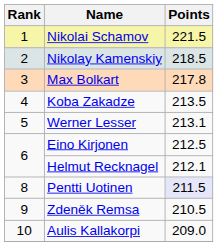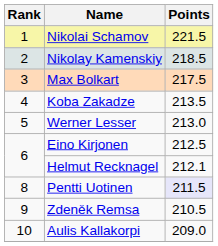Max Bolkart | Points: 217.8 -> 217.5
Werner Lesser | Points: 213.1 -> 213.0
